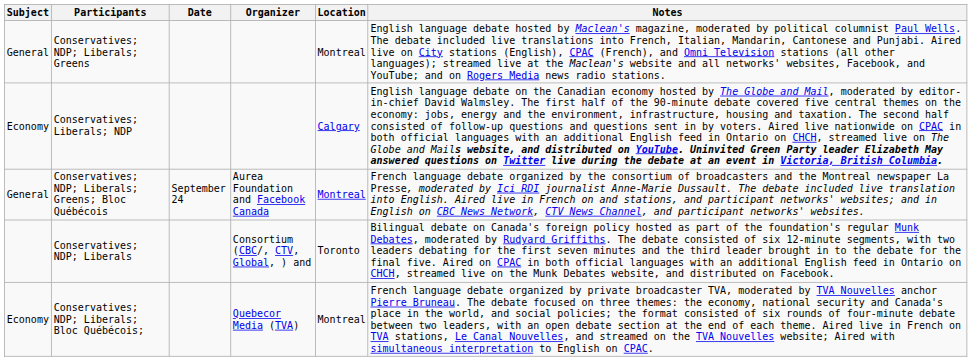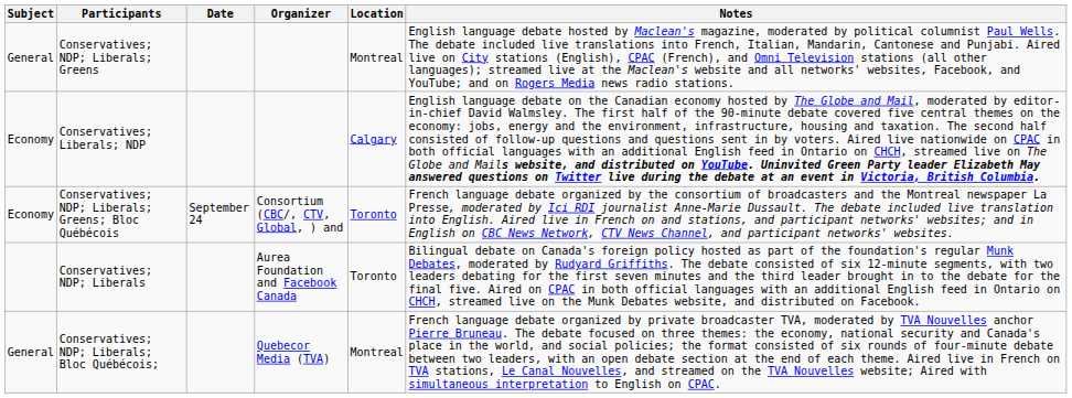Conservatives; NDP; Liberals; Greens; Bloc Québécois | Subject: General -> Economy
Conservatives; NDP; Liberals; Greens; Bloc Québécois | Organizer: Aurea Foundation and Facebook Canada -> Consortium (CBC/, CTV, Global, ) and
Conservatives; NDP; Liberals; Greens; Bloc Québécois | Location: Montreal -> Toronto
Conservatives; NDP; Liberals | Organizer: Consortium (CBC/, CTV, Global, ) and -> Aurea Foundation and Facebook Canada
Conservatives; NDP; Liberals; Bloc Québécois; | Subject: Economy -> General
